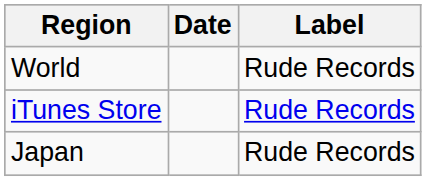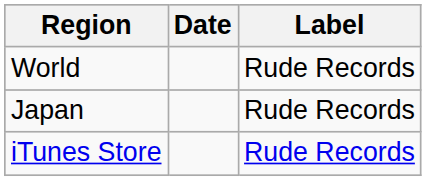rows swapped: iTunes Store <-> Japan
